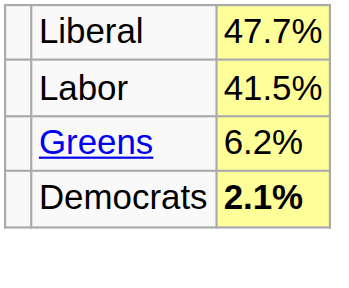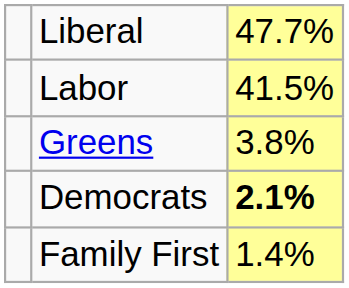Greens | column 3: 6.2% -> 3.8%
+ row: Family First | 1.4%
